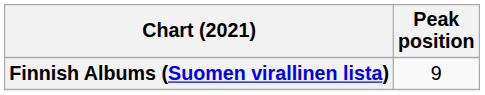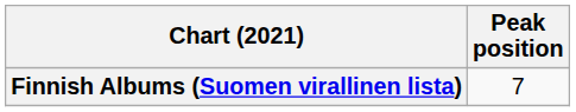Finnish Albums (Suomen virallinen lista) | Peak position: 9 -> 7
